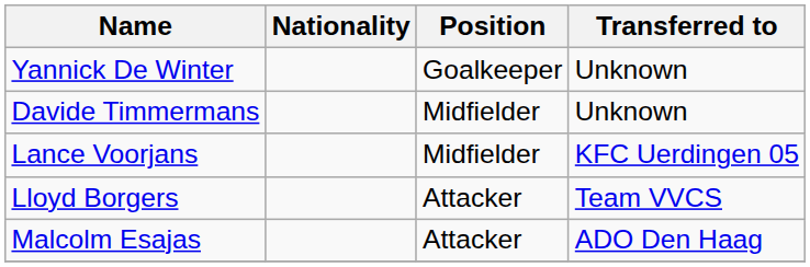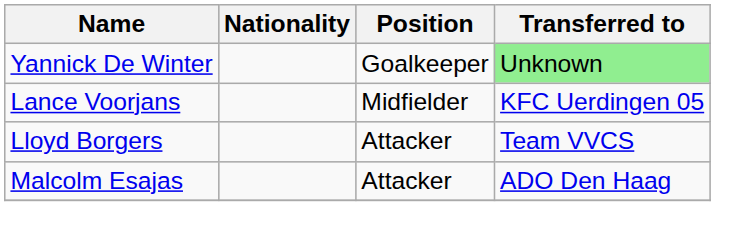Yannick De Winter | Transferred to: no background -> lightgreen background
- row: Davide Timmermans | Midfielder | Unknown
